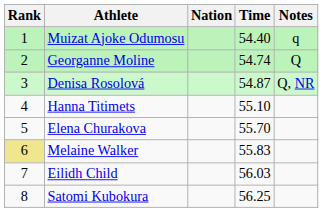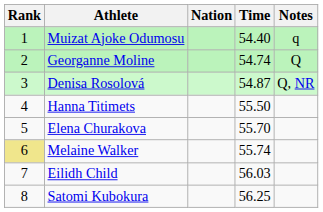Hanna Titimets | Time: 55.10 -> 55.50
Melaine Walker | Time: 55.83 -> 55.74
